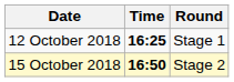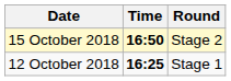rows swapped: 12 October 2018 <-> 15 October 2018
